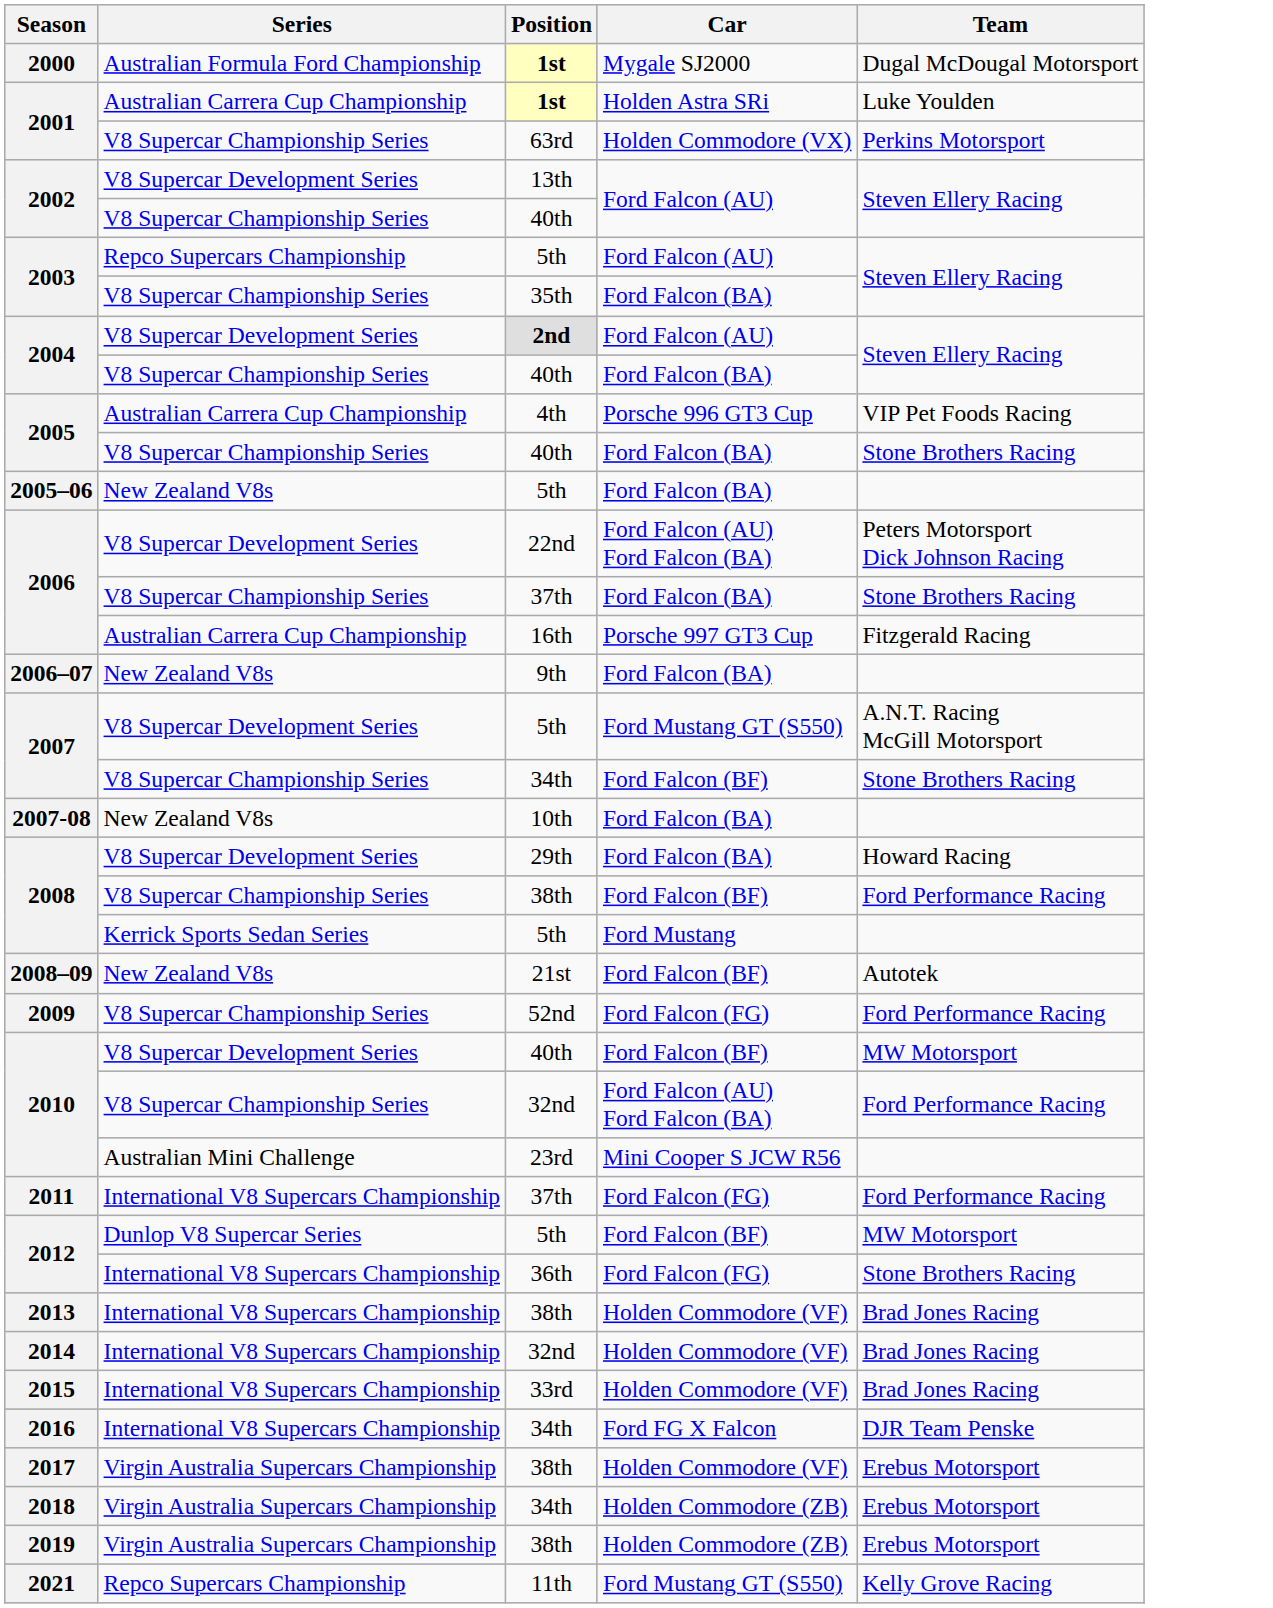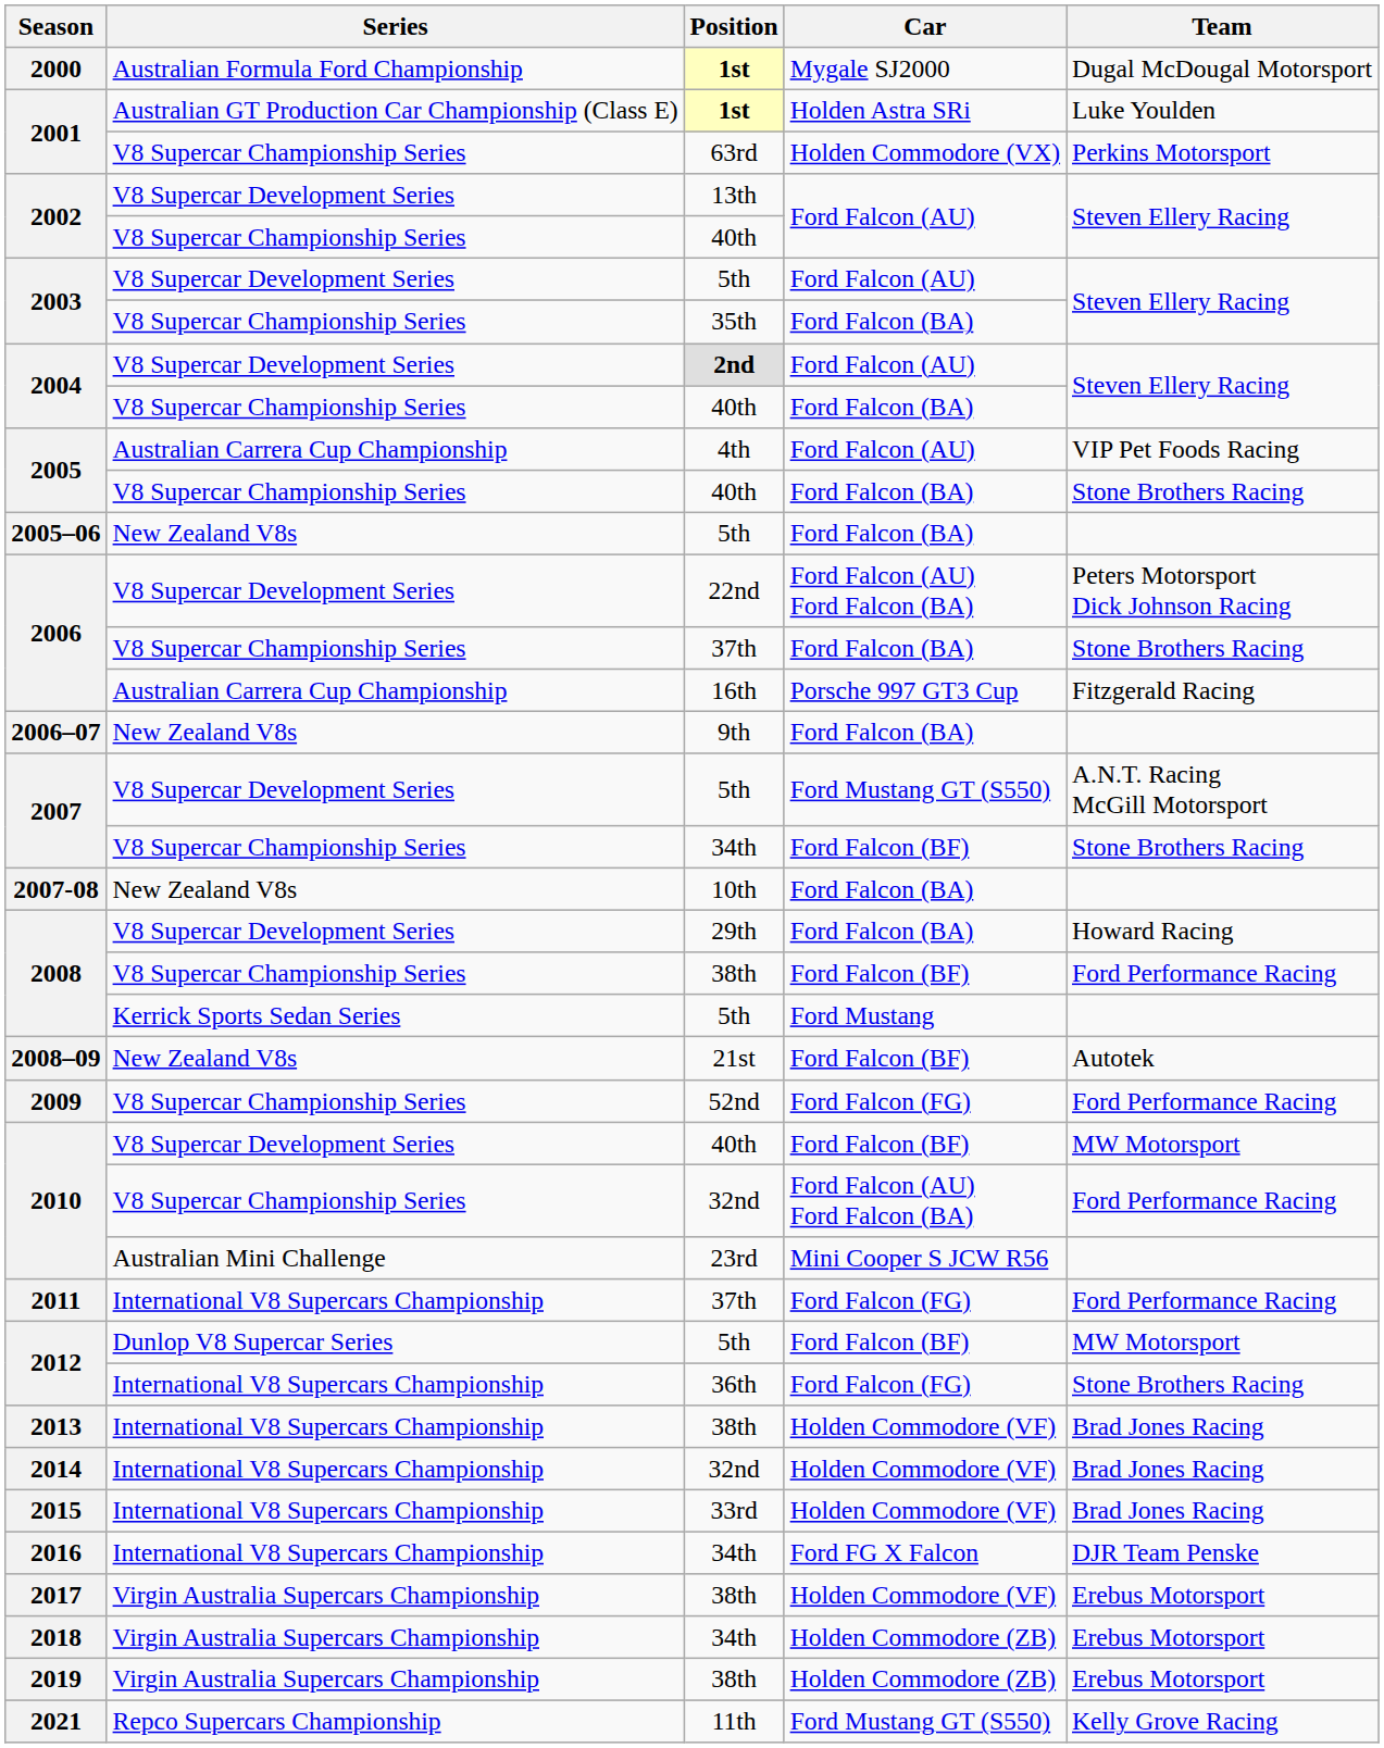2001 / 1st | Series: Australian Carrera Cup Championship -> Australian GT Production Car Championship (Class E)
2003 / 5th | Series: Repco Supercars Championship -> V8 Supercar Development Series
2005 / 4th | Car: Porsche 996 GT3 Cup -> Ford Falcon (AU)
